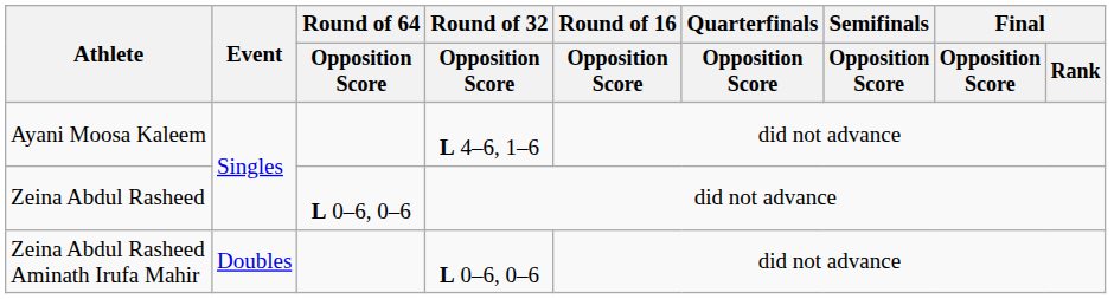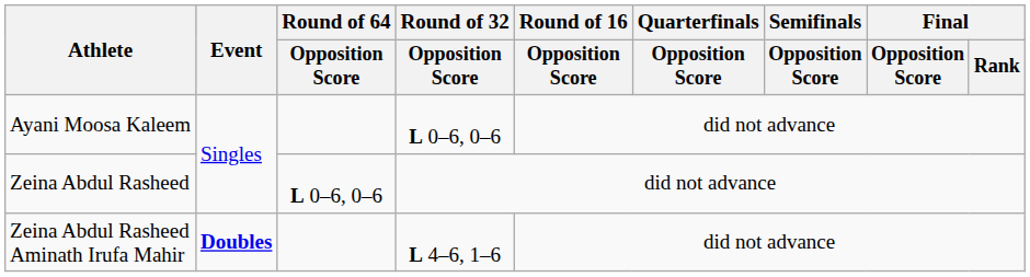Ayani Moosa Kaleem | Round of 32 / Opposition Score: L 4–6, 1–6 -> L 0–6, 0–6
Zeina Abdul Rasheed Aminath Irufa Mahir | Event: normal -> bold
Zeina Abdul Rasheed Aminath Irufa Mahir | Round of 32 / Opposition Score: L 0–6, 0–6 -> L 4–6, 1–6
